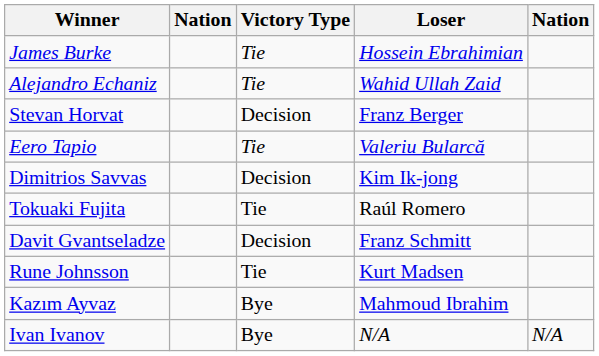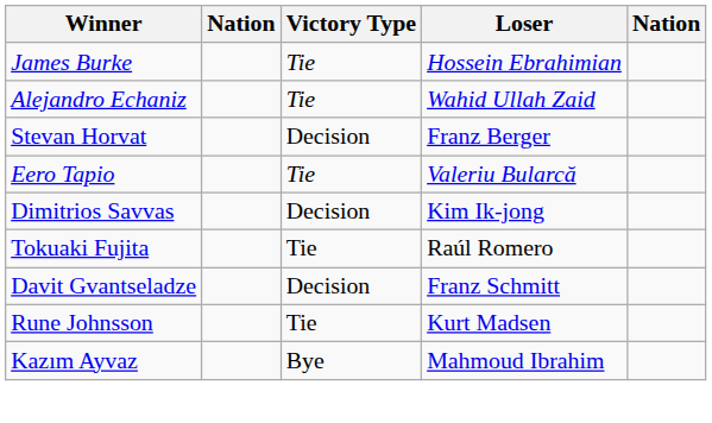- row: Ivan Ivanov | Bye | N/A | N/A
